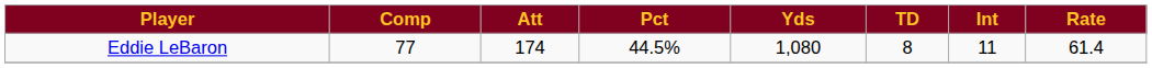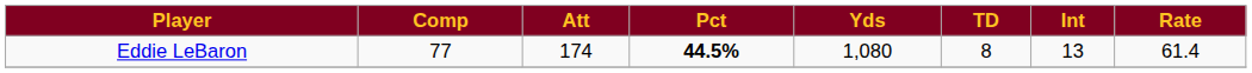Eddie LeBaron | Pct: normal -> bold
Eddie LeBaron | Int: 11 -> 13
